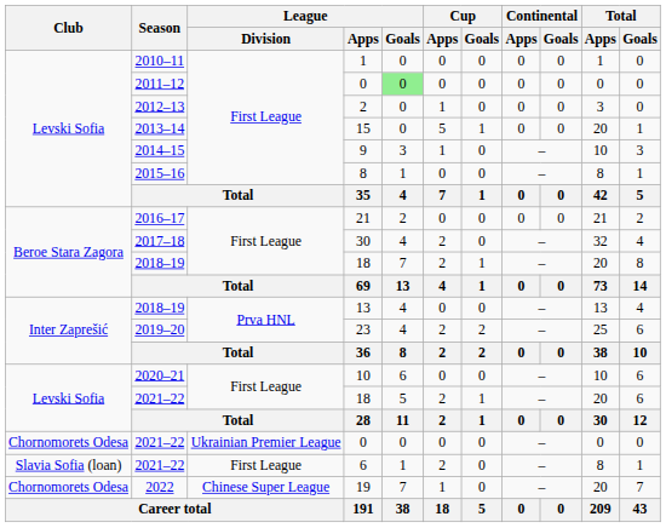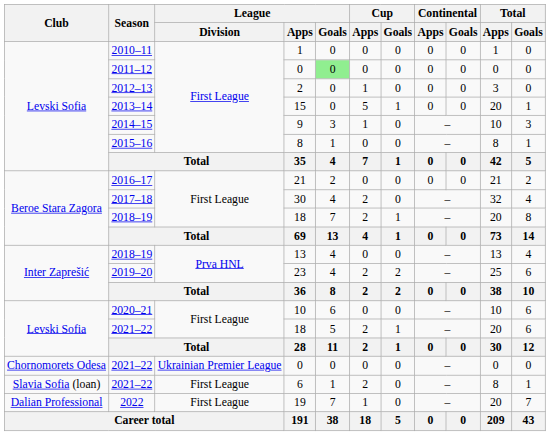19 | Club: Chornomorets Odesa -> Dalian Professional
19 | League / Division: Chinese Super League -> First League
